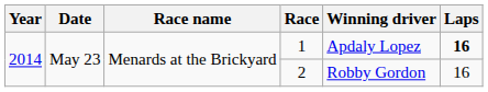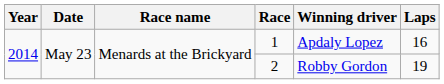1 | Laps: bold -> normal
2 | Laps: 16 -> 19
